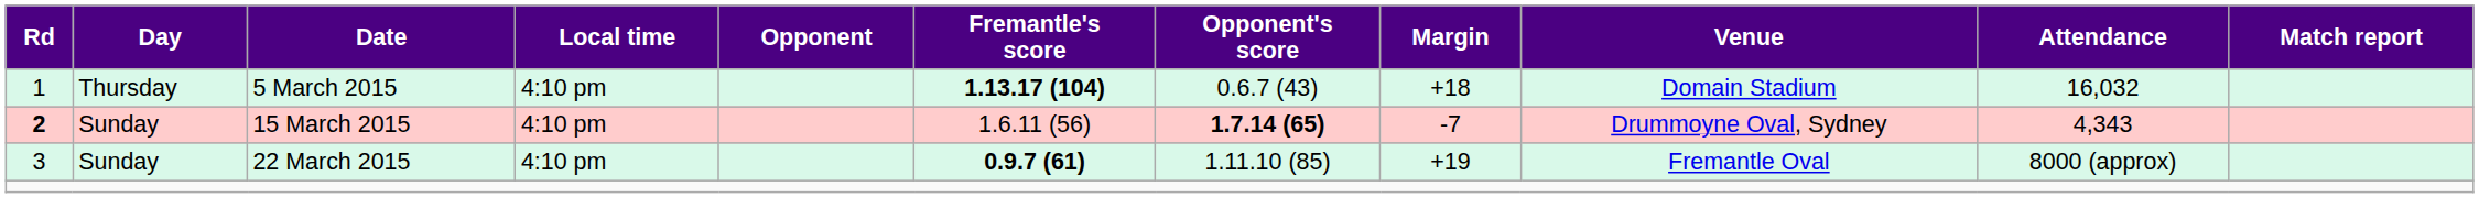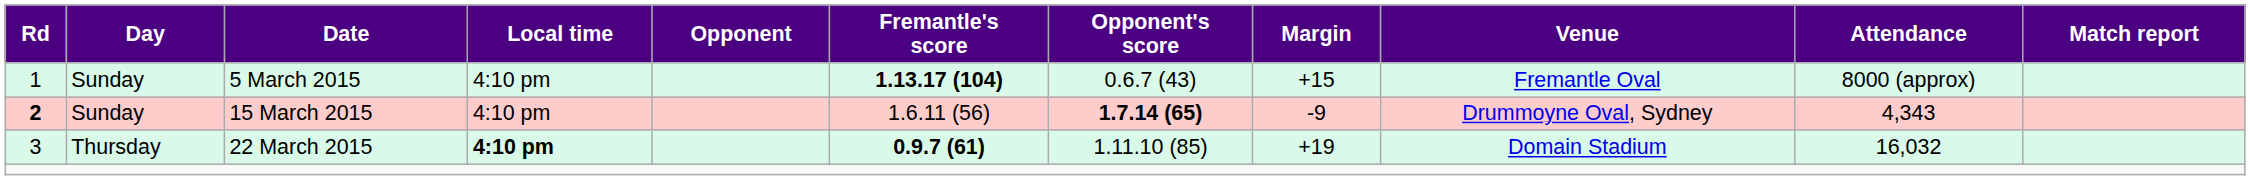5 March 2015 | Day: Thursday -> Sunday
5 March 2015 | Margin: +18 -> +15
5 March 2015 | Venue: Domain Stadium -> Fremantle Oval
5 March 2015 | Attendance: 16,032 -> 8000 (approx)
15 March 2015 | Margin: -7 -> -9
22 March 2015 | Day: Sunday -> Thursday
22 March 2015 | Local time: normal -> bold
22 March 2015 | Venue: Fremantle Oval -> Domain Stadium
22 March 2015 | Attendance: 8000 (approx) -> 16,032
